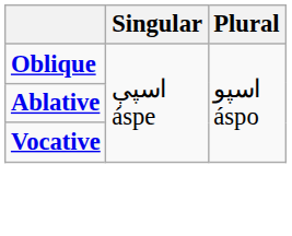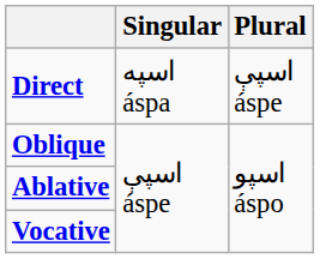+ row: Direct | اسپه áspa | اسپې áspe
